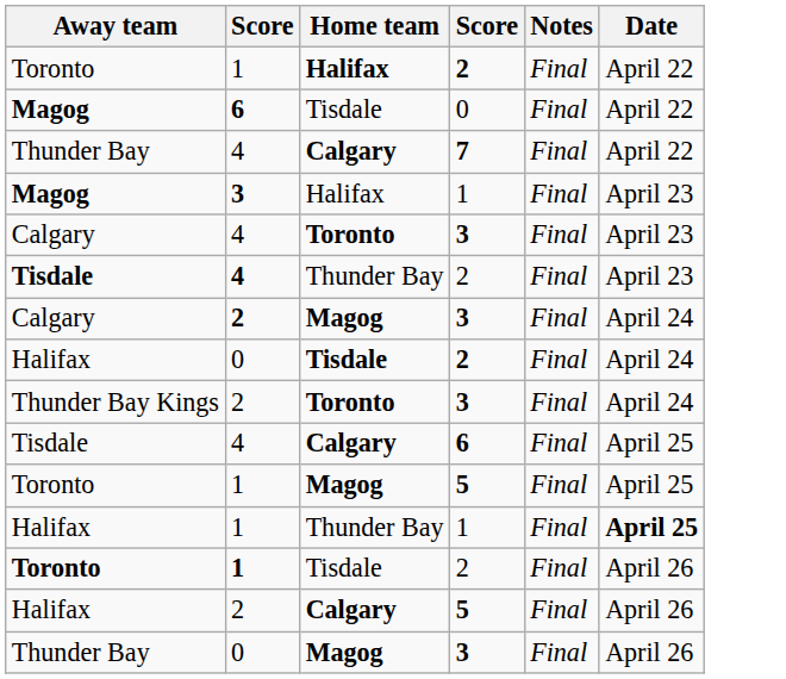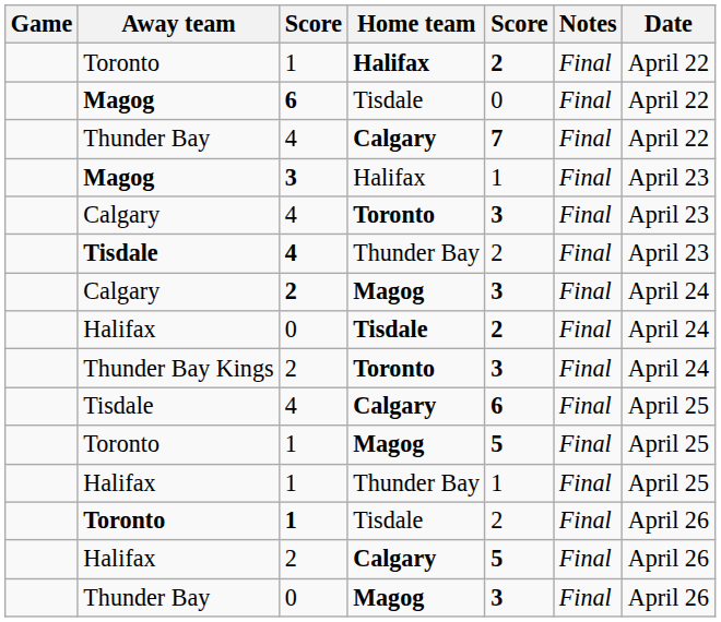+ column: Game
Halifax / Thunder Bay | Date: bold -> normal
